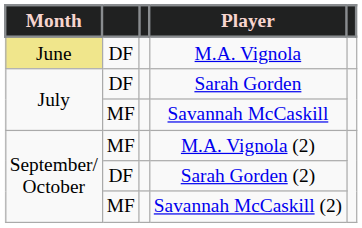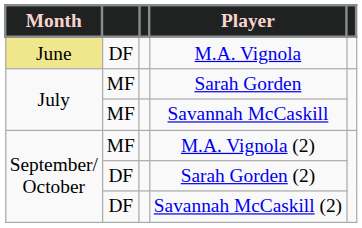Sarah Gorden | column 2: DF -> MF
Savannah McCaskill (2) | column 2: MF -> DF
